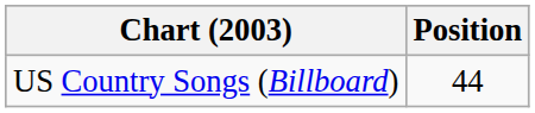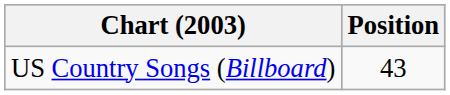US Country Songs (Billboard) | Position: 44 -> 43
